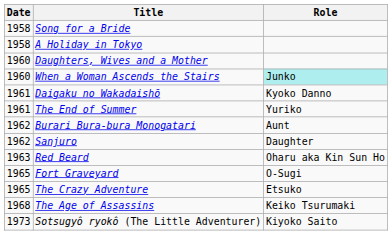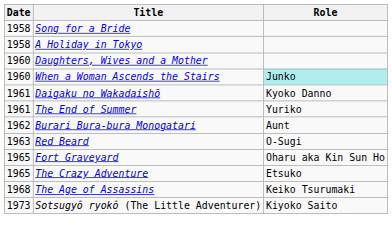- row: 1962 | Sanjuro | Daughter
Red Beard | Role: Oharu aka Kin Sun Ho -> O-Sugi
Fort Graveyard | Role: O-Sugi -> Oharu aka Kin Sun Ho
